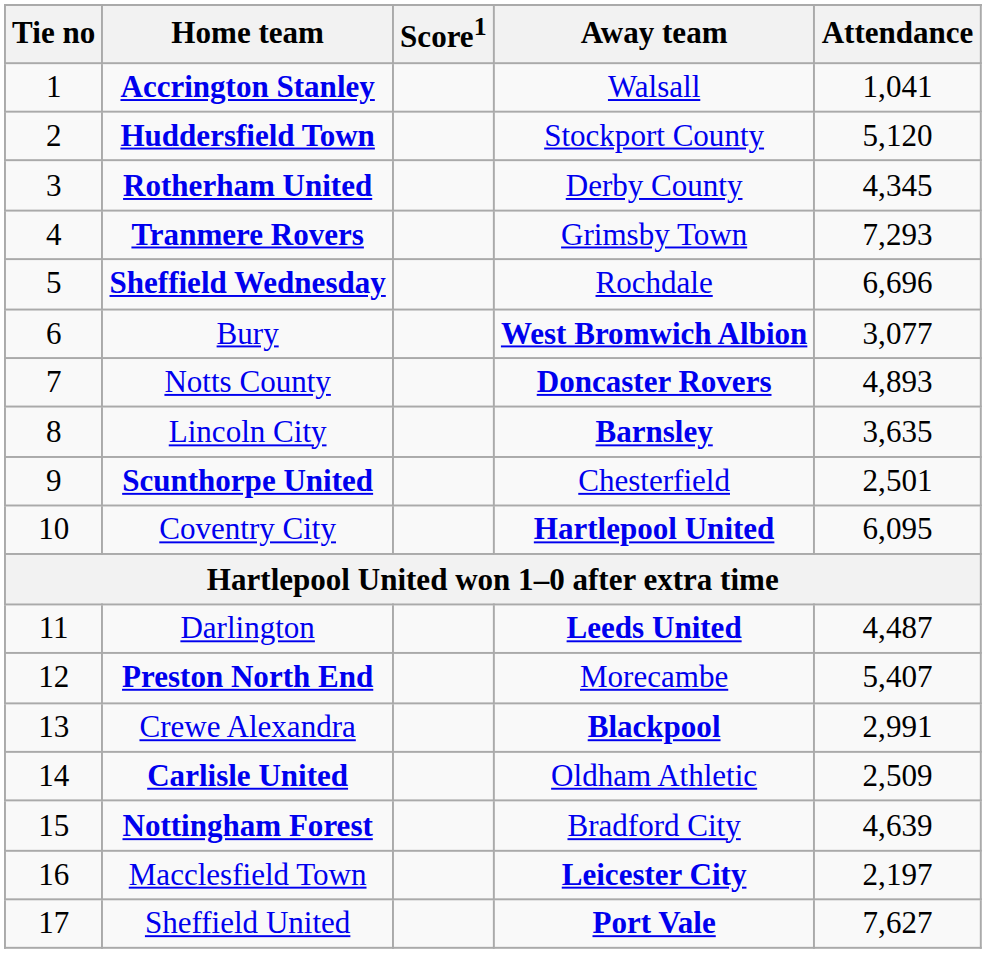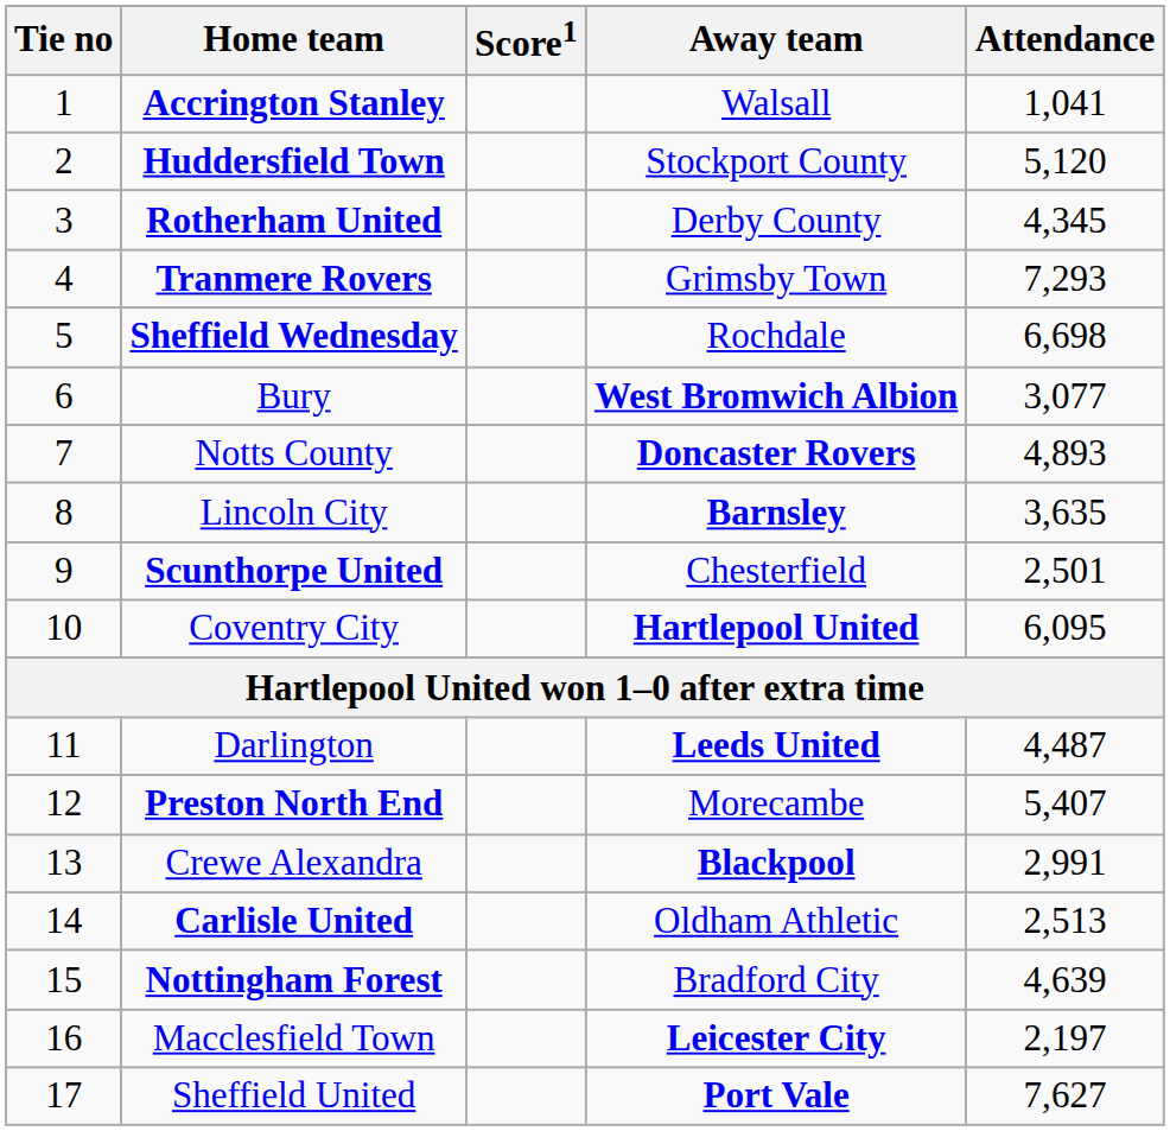Sheffield Wednesday | Attendance: 6,696 -> 6,698
Carlisle United | Attendance: 2,509 -> 2,513
